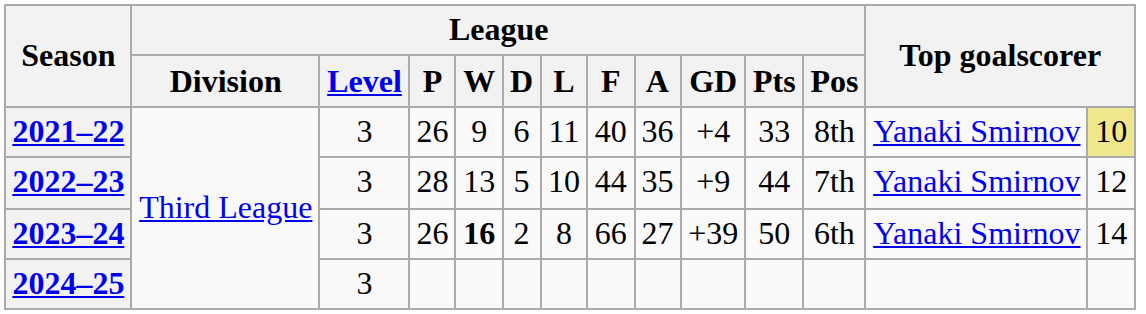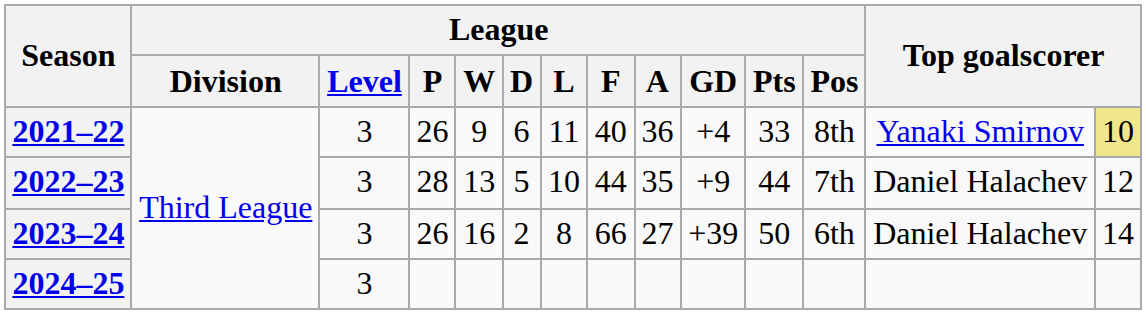2022–23 | column 13: Yanaki Smirnov -> Daniel Halachev
2023–24 | League / W: bold -> normal
2023–24 | column 13: Yanaki Smirnov -> Daniel Halachev
